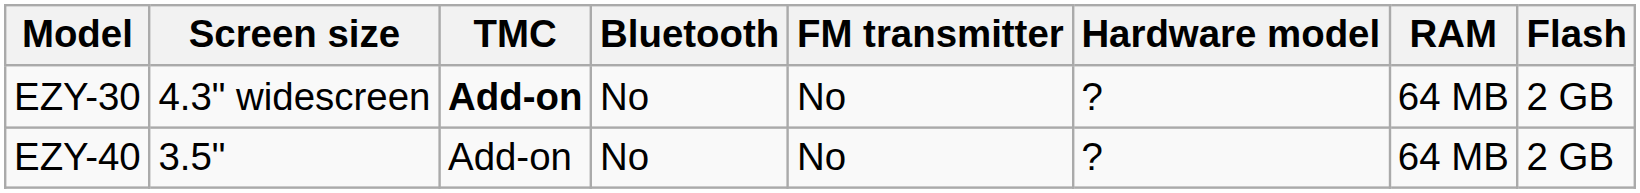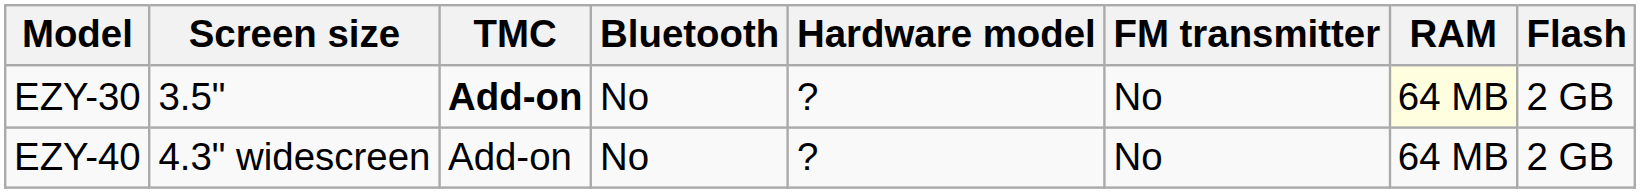columns swapped: FM transmitter <-> Hardware model
EZY-30 | Screen size: 4.3" widescreen -> 3.5"
EZY-30 | RAM: no background -> lightyellow background
EZY-40 | Screen size: 3.5" -> 4.3" widescreen
